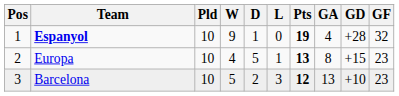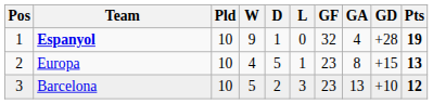columns swapped: GF <-> Pts
